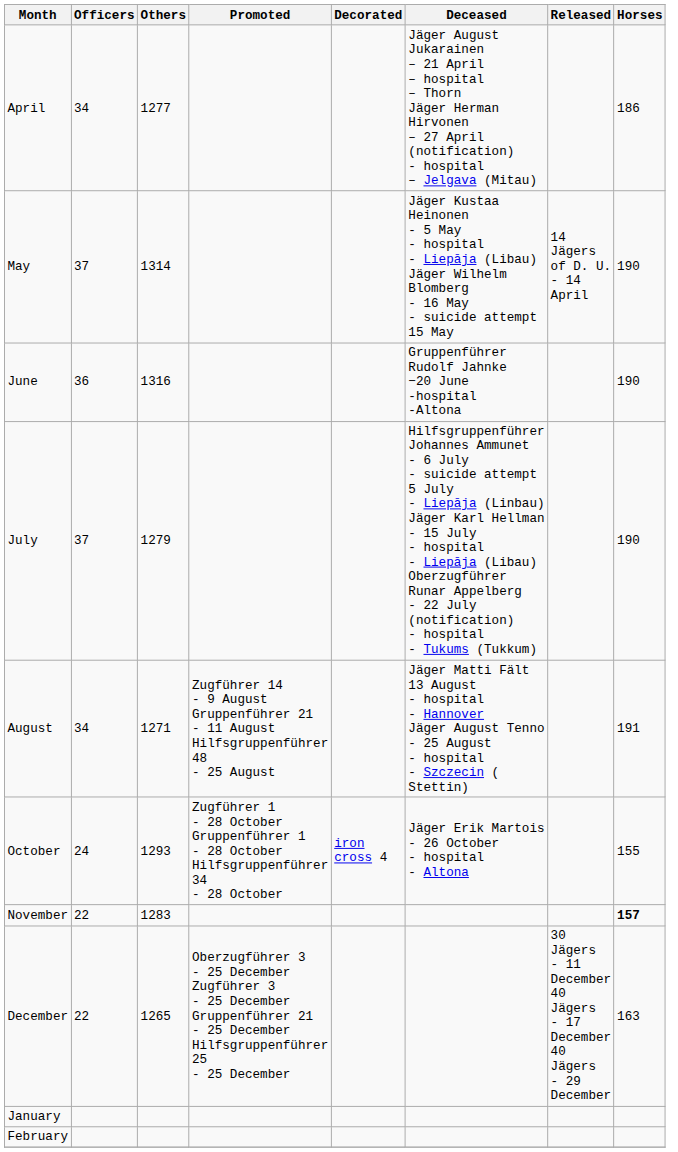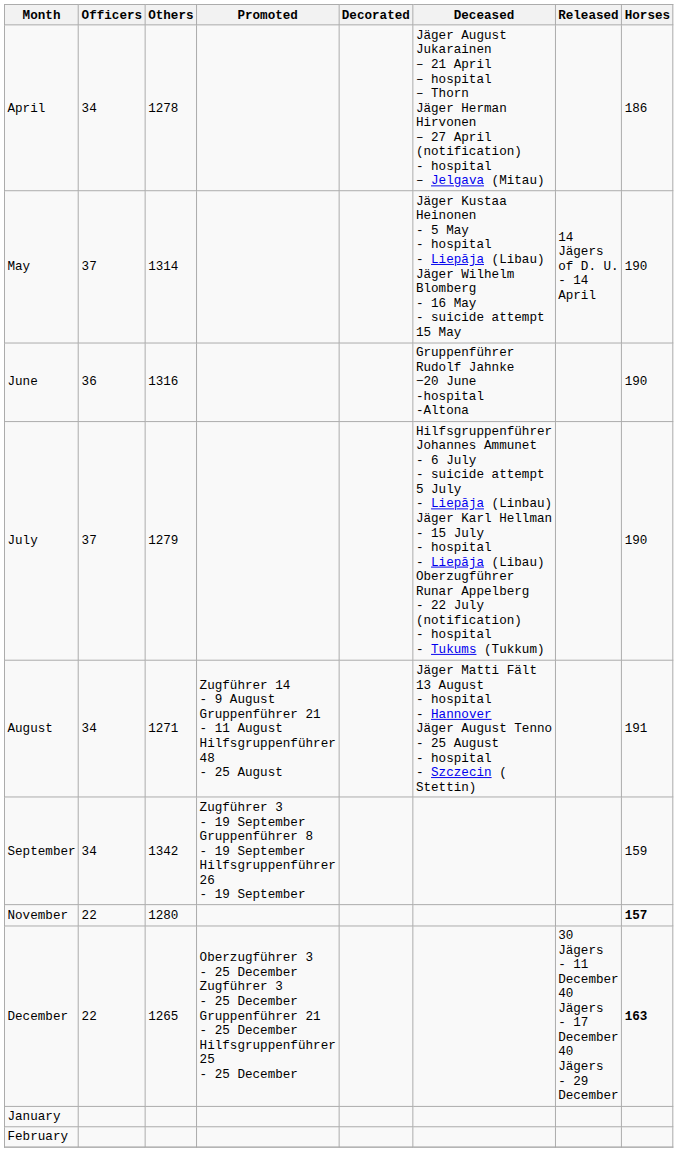April | Others: 1277 -> 1278
+ row: September | 34 | 1342 | Zugführer 3 - 19 September Gruppenführer 8 - 19 September Hilfsgruppenführer 26 - 19 September | 159
- row: October | 24 | 1293 | Zugführer 1 - 28 October Gruppenführer 1 - 28 October Hilfsgruppenführer 34 - 28 October | iron cross 4 | Jäger Erik Martois - 26 October - hospital - Altona | 155
November | Others: 1283 -> 1280
December | Horses: normal -> bold
